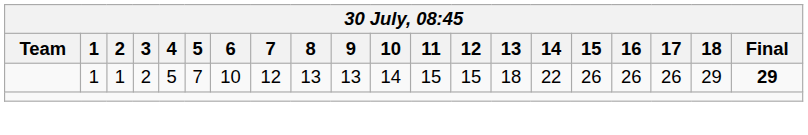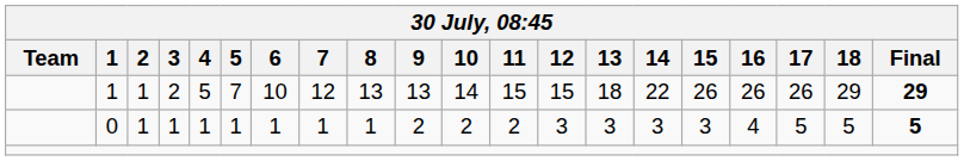+ row: 0 | 1 | 1 | 1 | 1 | 1 | 1 | 1 | 2 | 2 | 2 | 3 | 3 | 3 | 3 | 4 | 5 | 5 | 5
